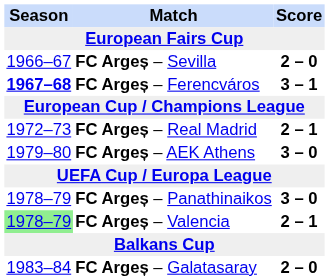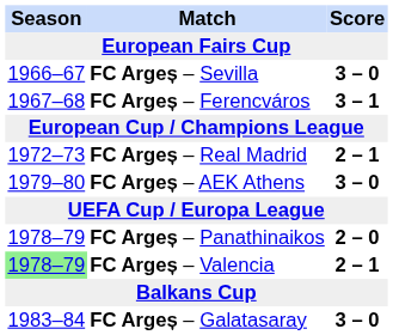FC Argeș – Sevilla | Score: 2 – 0 -> 3 – 0
FC Argeș – Ferencváros | Season: bold -> normal
FC Argeș – Panathinaikos | Score: 3 – 0 -> 2 – 0
FC Argeș – Galatasaray | Score: 2 – 0 -> 3 – 0
